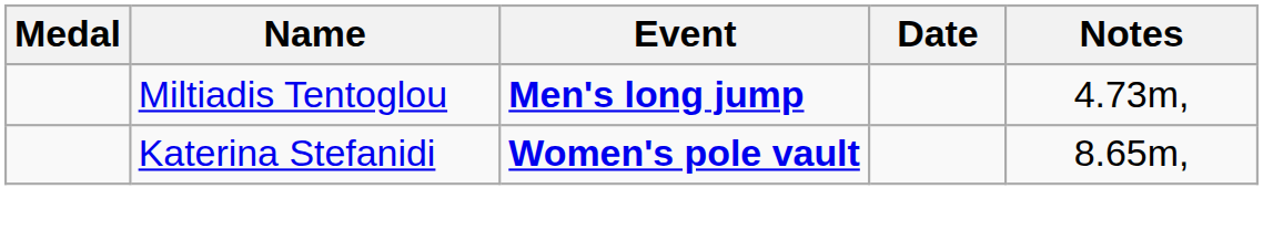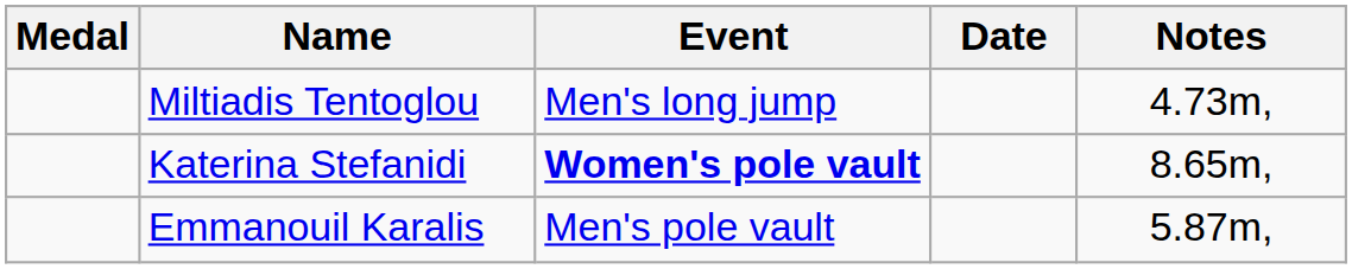Miltiadis Tentoglou | Event: bold -> normal
+ row: Emmanouil Karalis | Men's pole vault | 5.87m,
